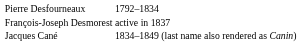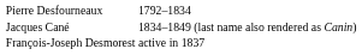rows swapped: Jacques Cané <-> François-Joseph Desmorest
